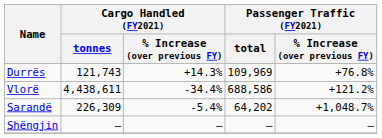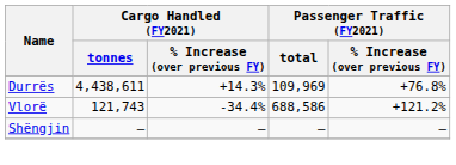Durrës | Cargo Handled (FY2021) / tonnes: 121,743 -> 4,438,611
Vlorë | Cargo Handled (FY2021) / tonnes: 4,438,611 -> 121,743
- row: Sarandë | 226,309 | -5.4% | 64,202 | +1,048.7%
